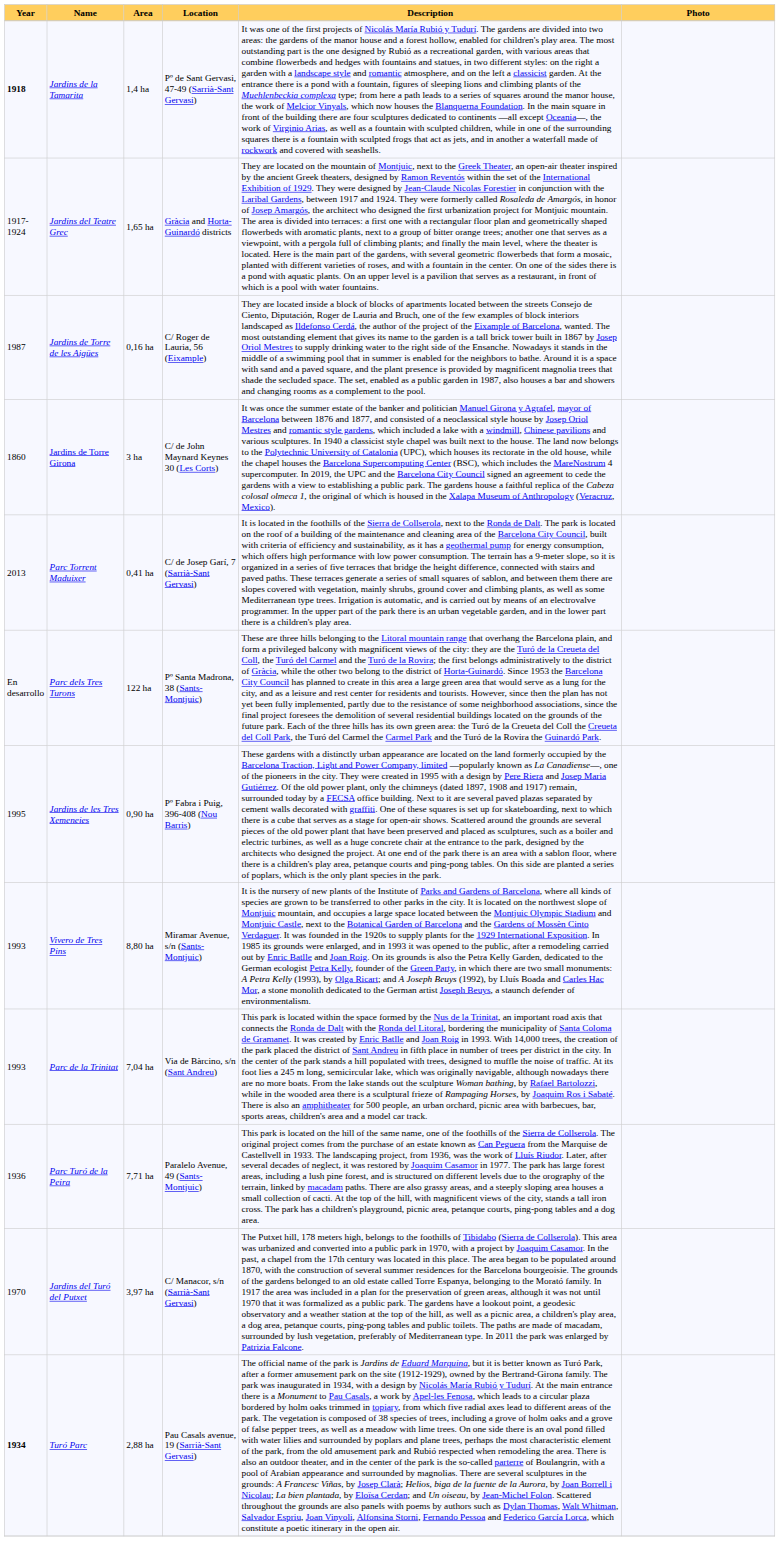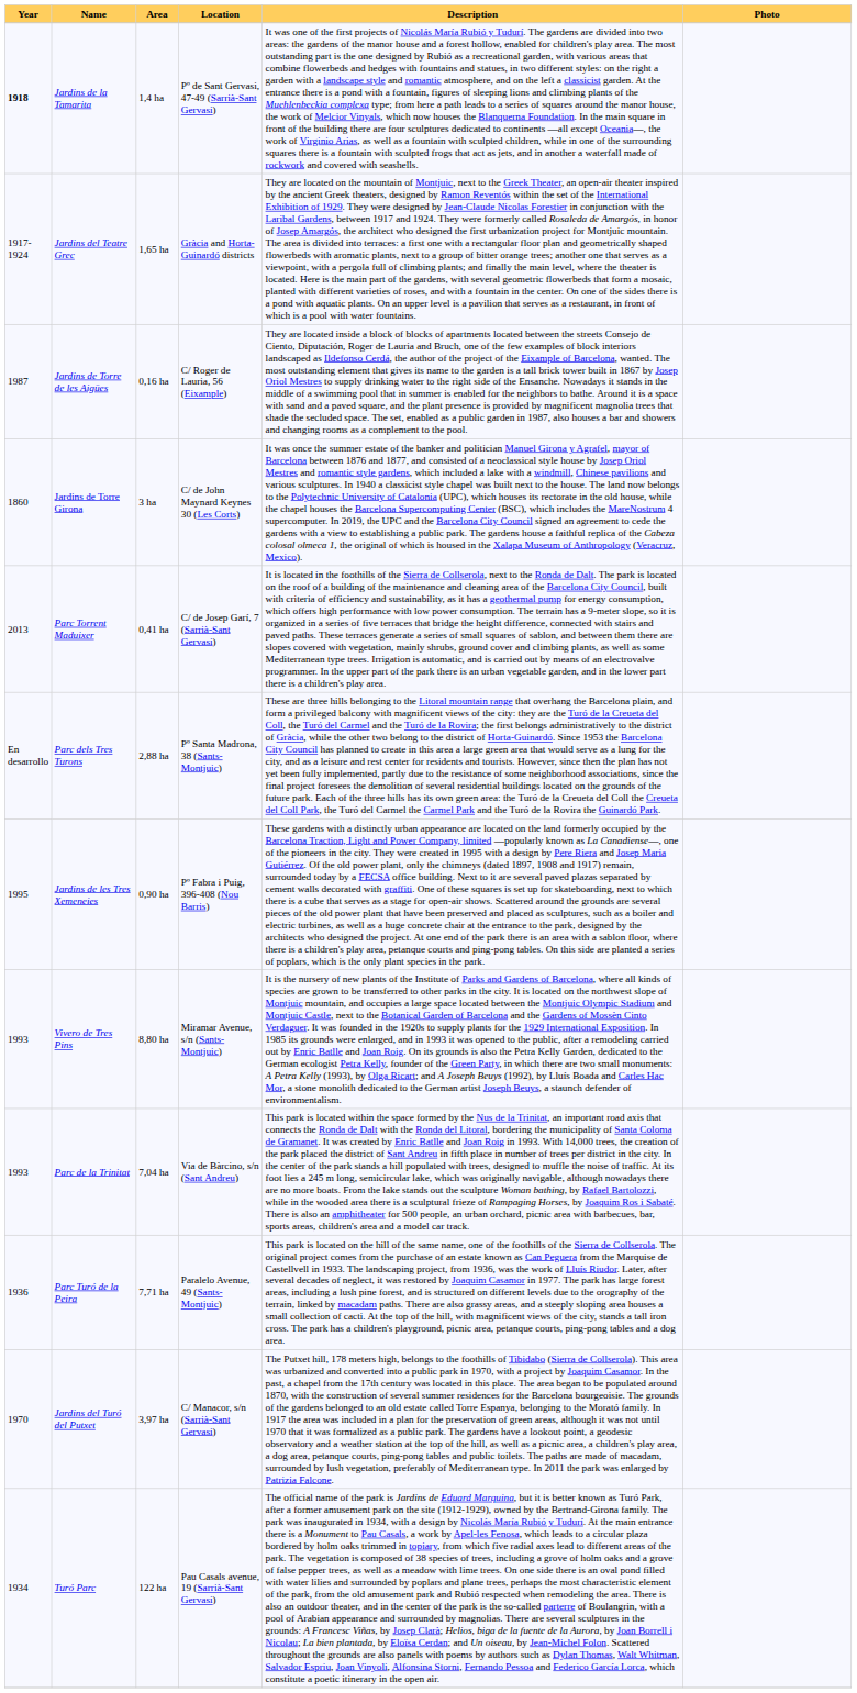Parc dels Tres Turons | Area: 122 ha -> 2,88 ha
Turó Parc | Year: bold -> normal
Turó Parc | Area: 2,88 ha -> 122 ha
